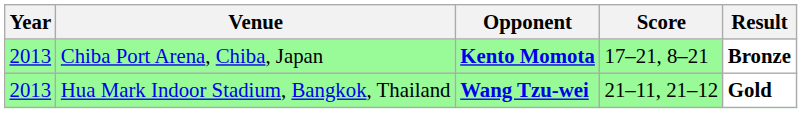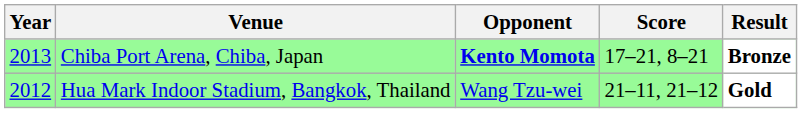Hua Mark Indoor Stadium, Bangkok, Thailand | Year: 2013 -> 2012
Hua Mark Indoor Stadium, Bangkok, Thailand | Opponent: bold -> normal
